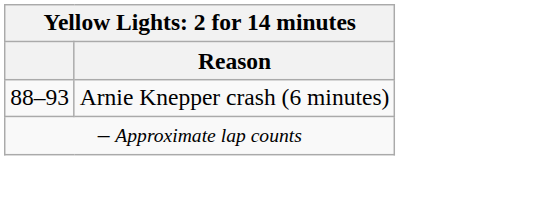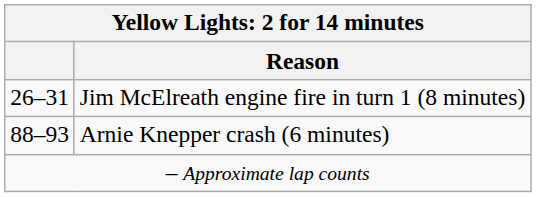+ row: 26–31 | Jim McElreath engine fire in turn 1 (8 minutes)
